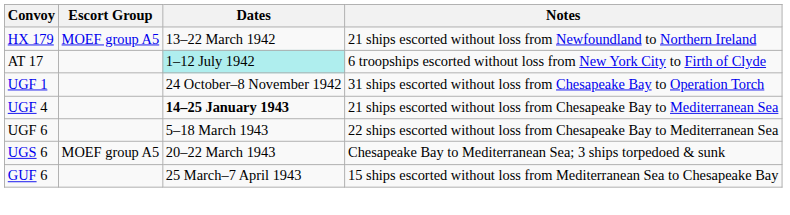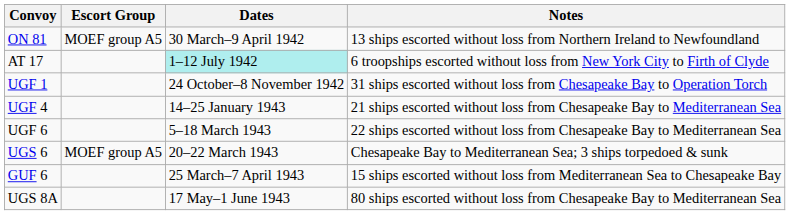- row: HX 179 | MOEF group A5 | 13–22 March 1942 | 21 ships escorted without loss from Newfoundland to Northern Ireland
+ row: ON 81 | MOEF group A5 | 30 March–9 April 1942 | 13 ships escorted without loss from Northern Ireland to Newfoundland
UGF 4 | Dates: bold -> normal
+ row: UGS 8A | 17 May–1 June 1943 | 80 ships escorted without loss from Chesapeake Bay to Mediterranean Sea
